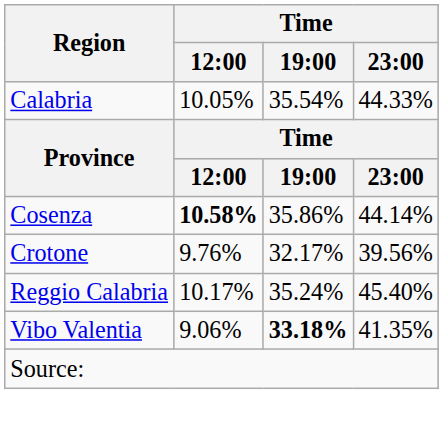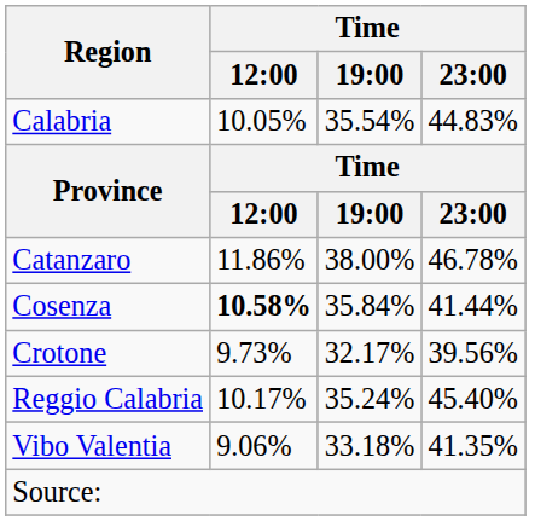Calabria | Time / 23:00: 44.33% -> 44.83%
+ row: Catanzaro | 11.86% | 38.00% | 46.78%
Cosenza | Time / 19:00: 35.86% -> 35.84%
Cosenza | Time / 23:00: 44.14% -> 41.44%
Crotone | Time / 12:00: 9.76% -> 9.73%
Vibo Valentia | Time / 19:00: bold -> normal
